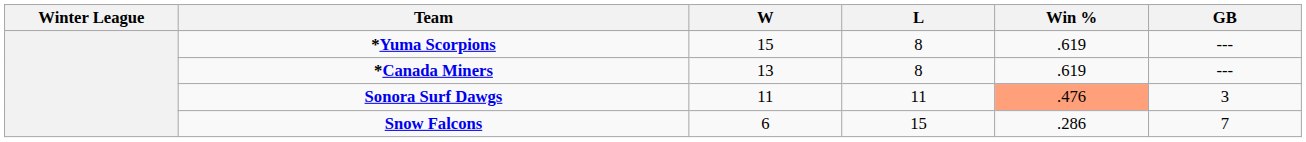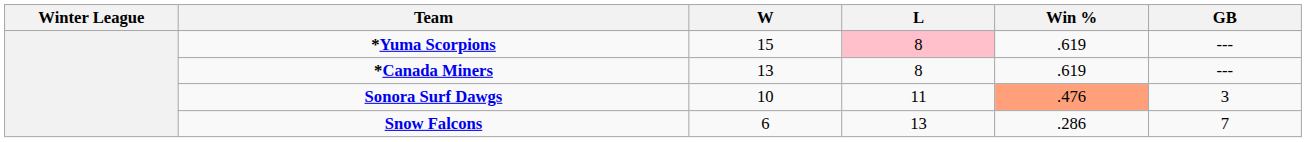*Yuma Scorpions | L: no background -> pink background
Sonora Surf Dawgs | W: 11 -> 10
Snow Falcons | L: 15 -> 13
